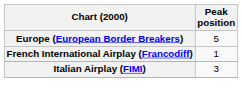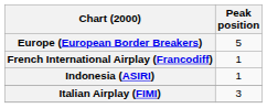+ row: Indonesia (ASIRI) | 1
